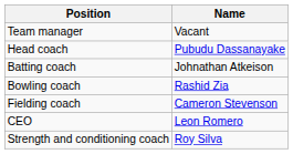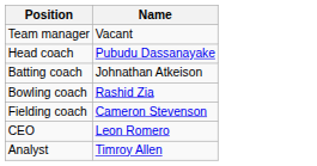- row: Strength and conditioning coach | Roy Silva
+ row: Analyst | Timroy Allen
